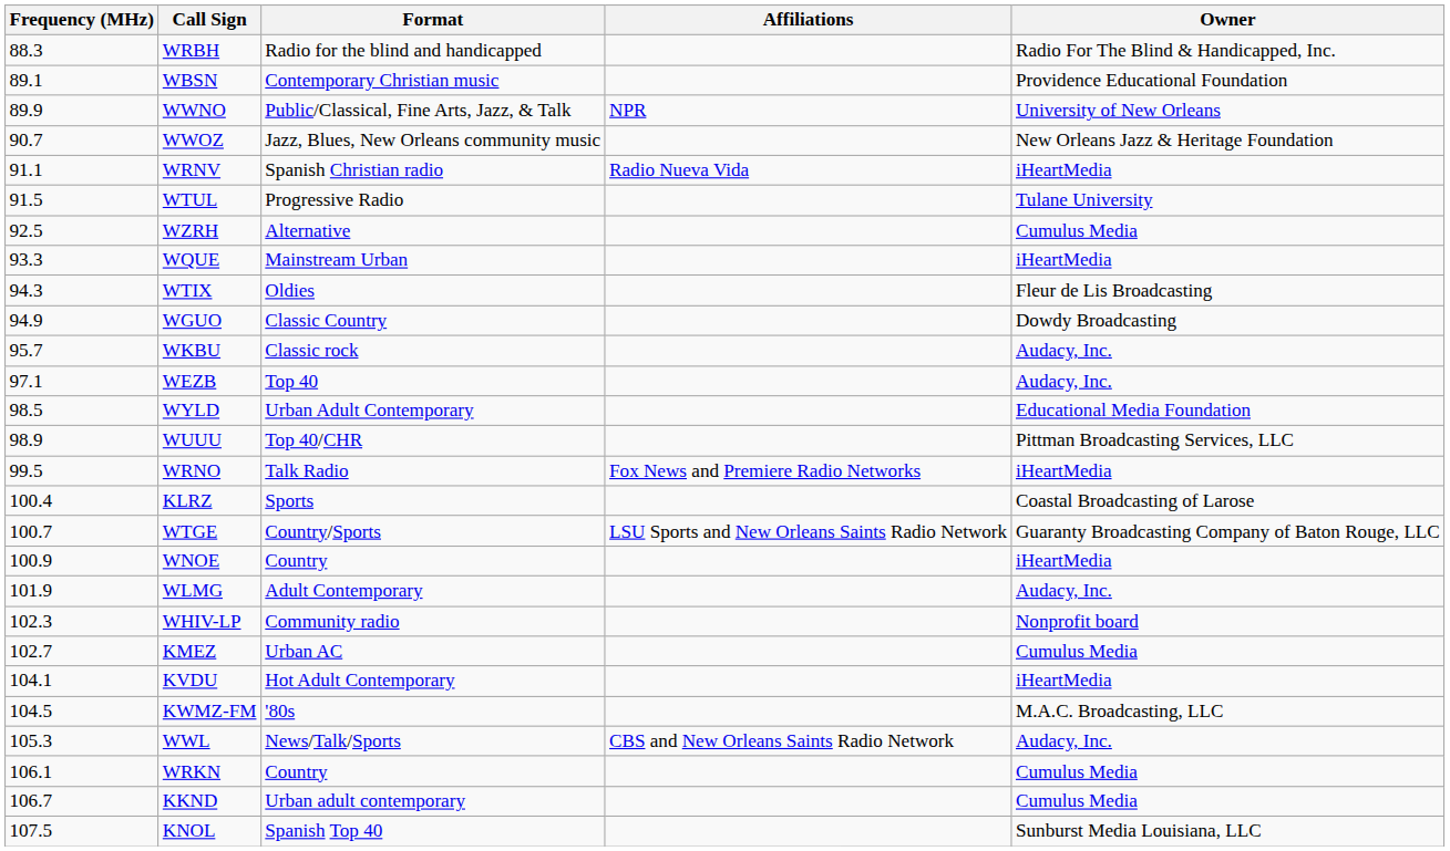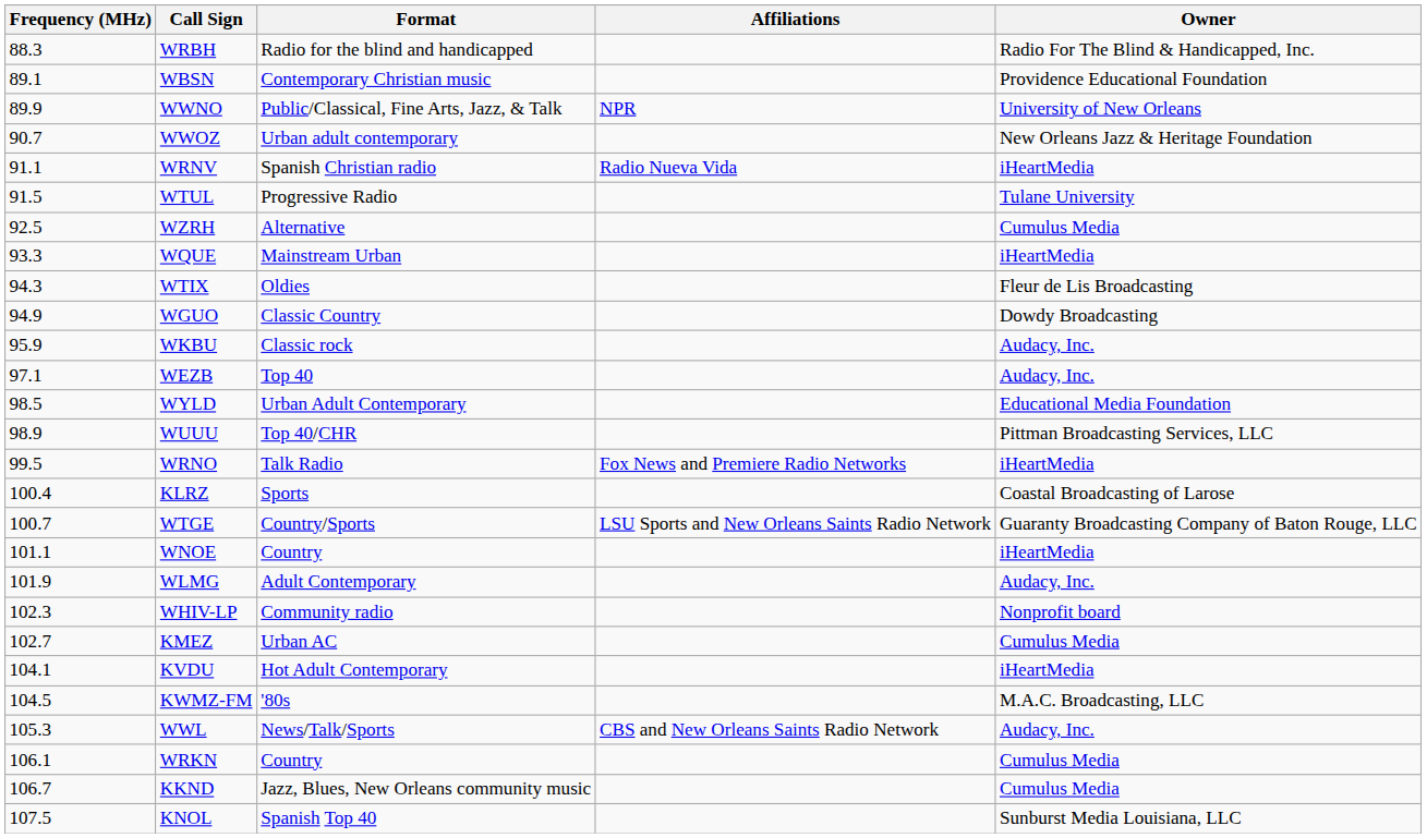WWOZ | Format: Jazz, Blues, New Orleans community music -> Urban adult contemporary
WKBU | Frequency (MHz): 95.7 -> 95.9
WNOE | Frequency (MHz): 100.9 -> 101.1
KKND | Format: Urban adult contemporary -> Jazz, Blues, New Orleans community music
